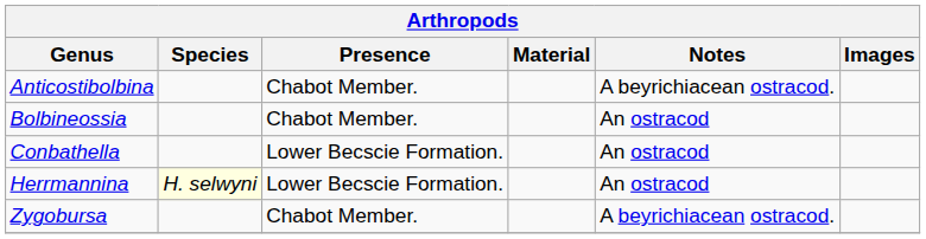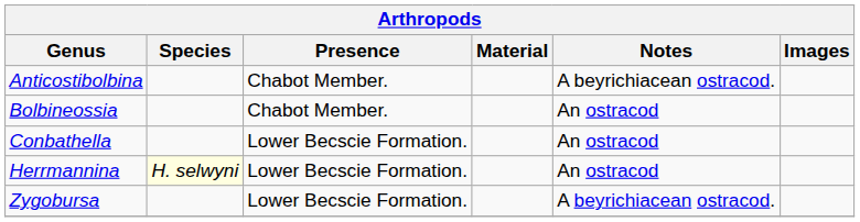Zygobursa | Presence: Chabot Member. -> Lower Becscie Formation.
